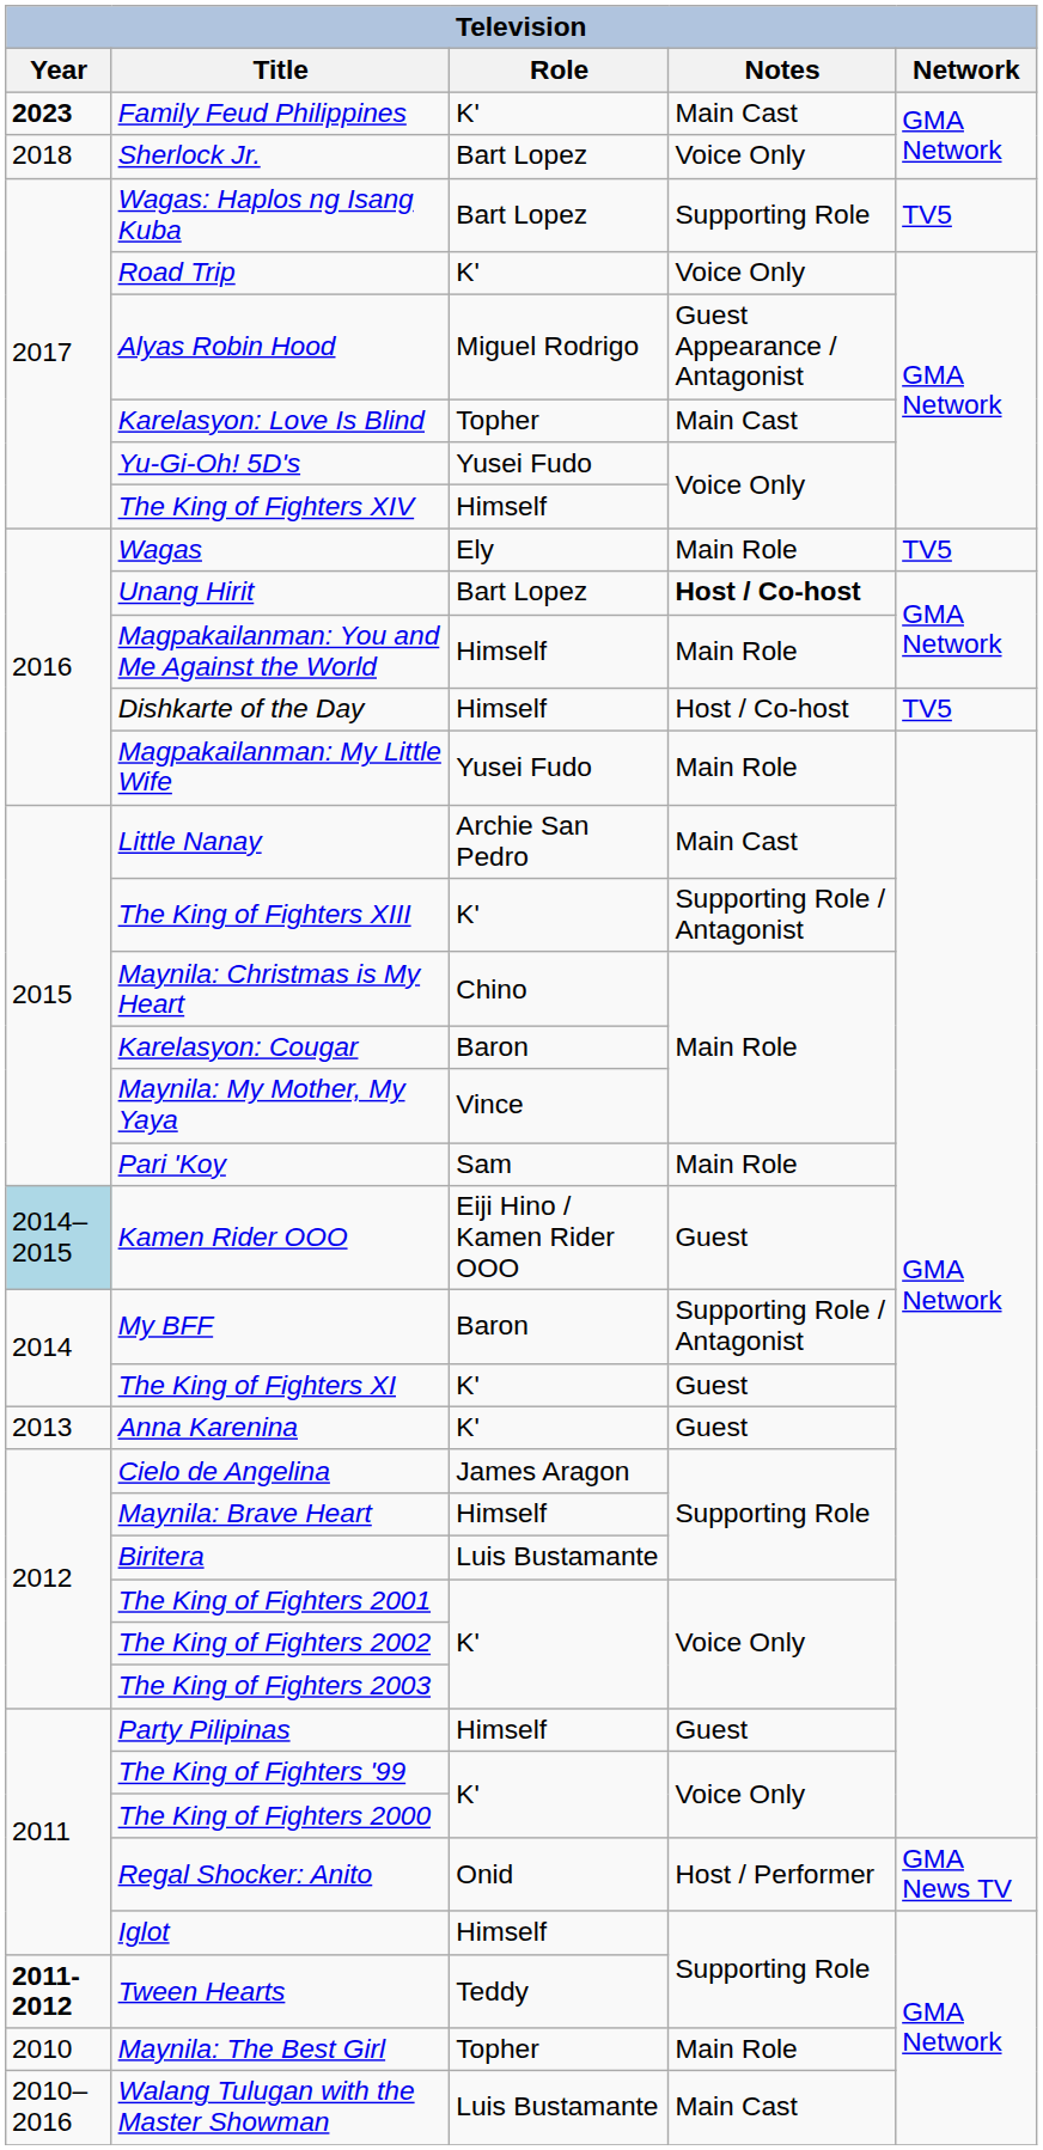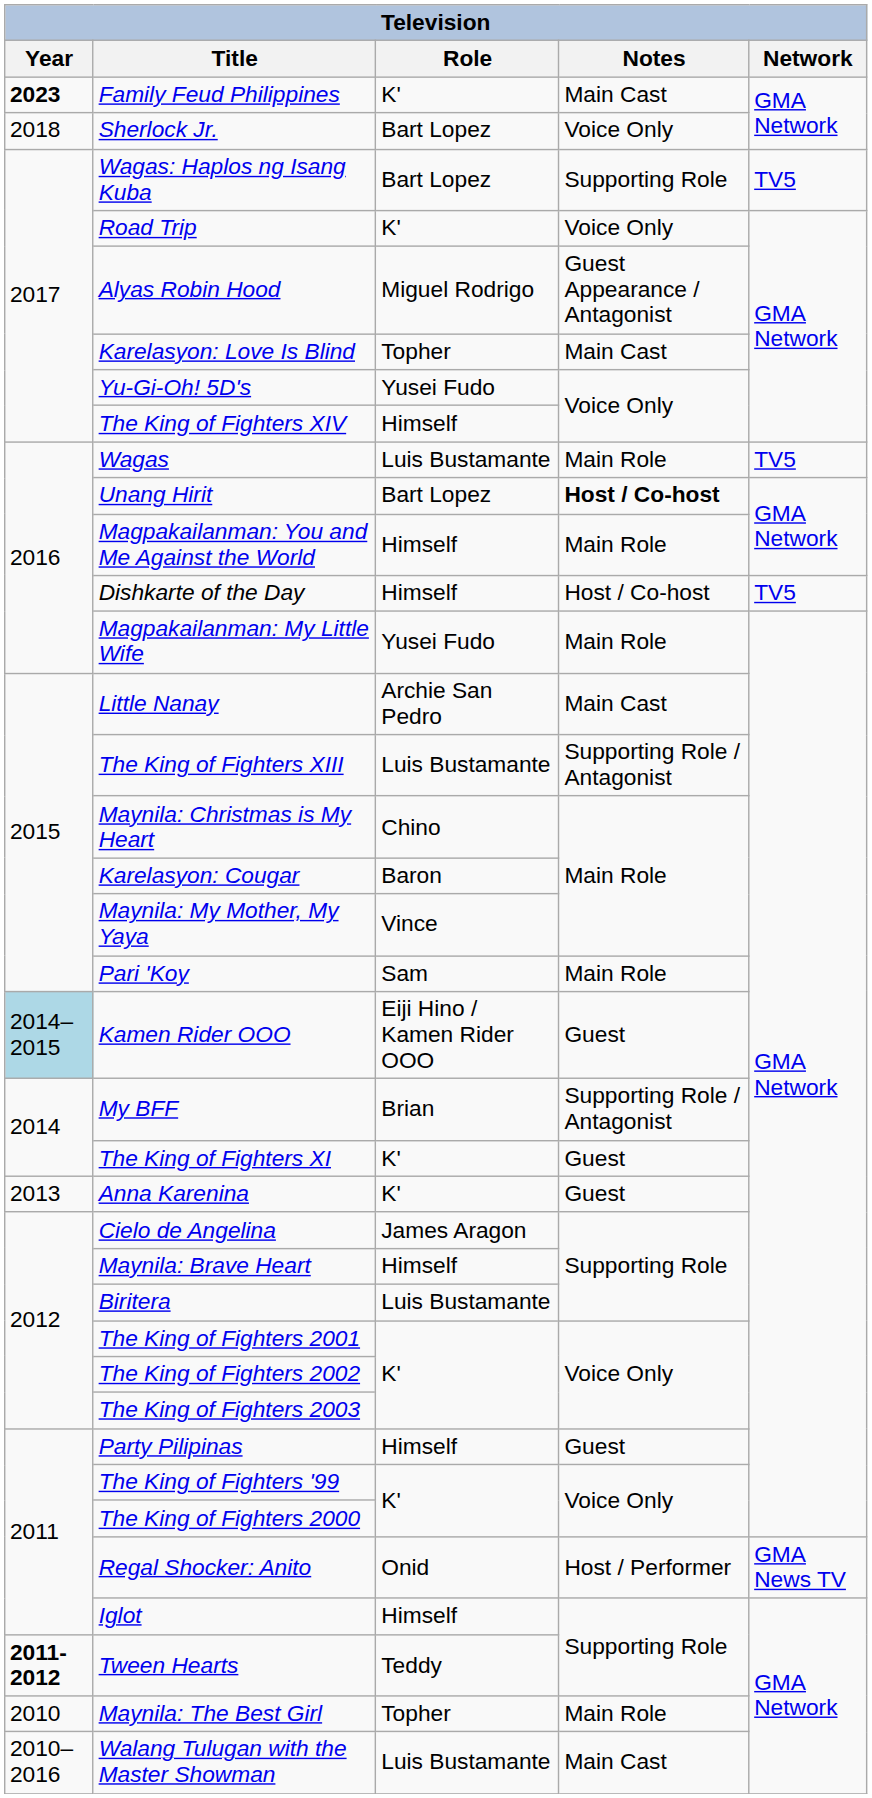Wagas | Role: Ely -> Luis Bustamante
The King of Fighters XIII | Role: K' -> Luis Bustamante
My BFF | Role: Baron -> Brian
